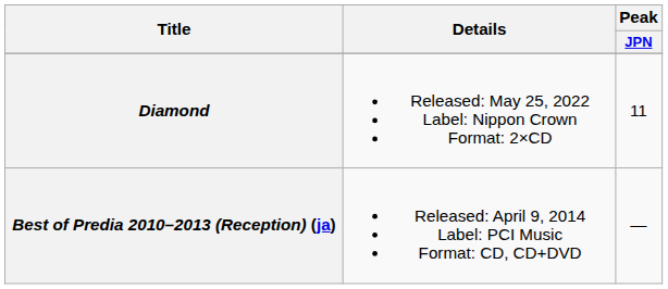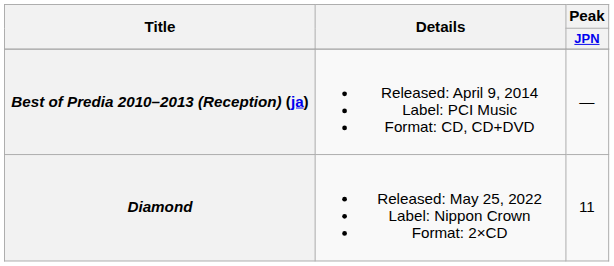rows swapped: Best of Predia 2010–2013 (Reception) (ja) <-> Diamond
